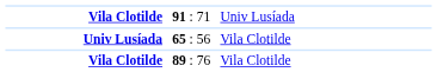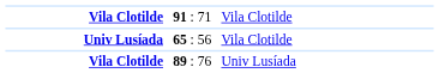91 : 71 | column 3: Univ Lusíada -> Vila Clotilde
89 : 76 | column 3: Vila Clotilde -> Univ Lusíada
